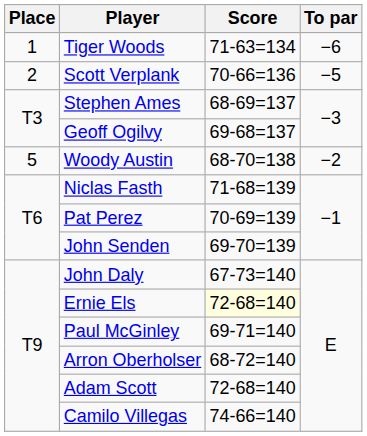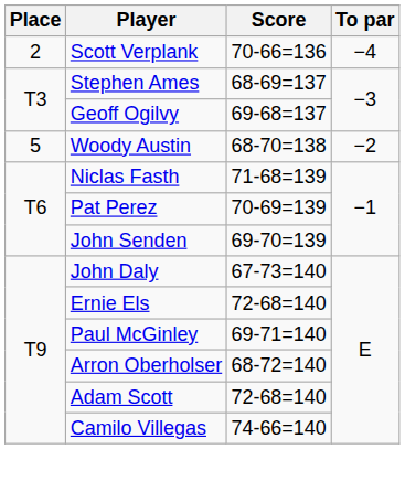- row: 1 | Tiger Woods | 71-63=134 | −6
Scott Verplank | To par: −5 -> −4
Ernie Els | Score: lightyellow background -> no background
